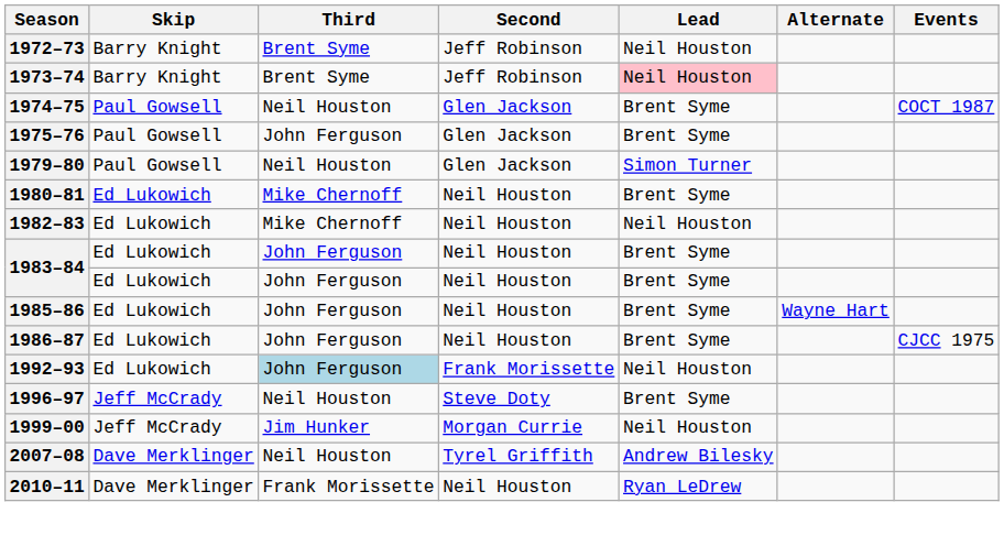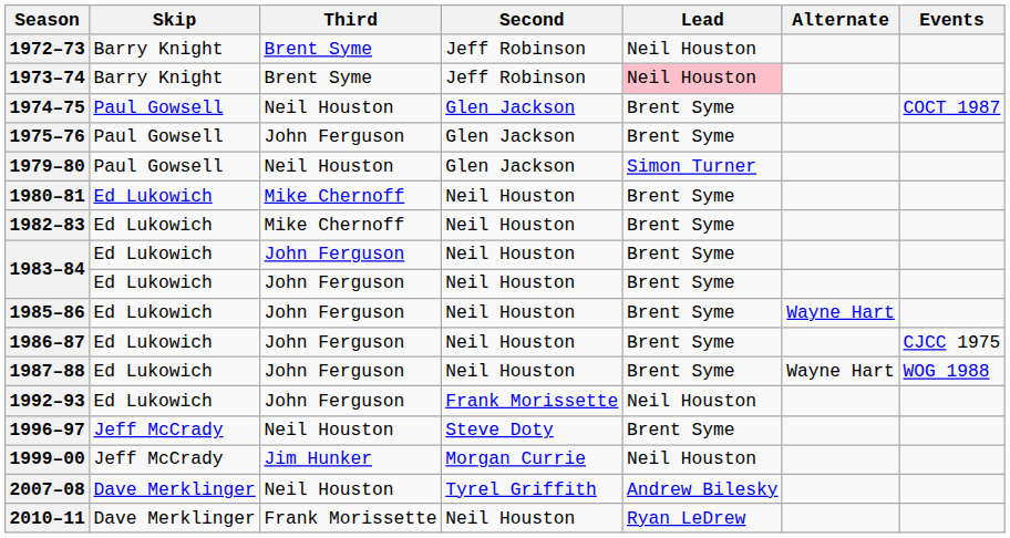1982–83 | Lead: Neil Houston -> Brent Syme
+ row: 1987–88 | Ed Lukowich | John Ferguson | Neil Houston | Brent Syme | Wayne Hart | WOG 1988
1992–93 | Third: lightblue background -> no background
